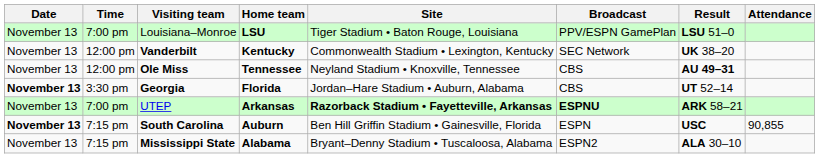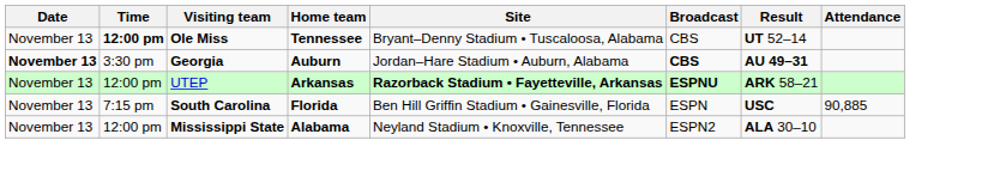- row: November 13 | 7:00 pm | Louisiana–Monroe | LSU | Tiger Stadium • Baton Rouge, Louisiana | PPV/ESPN GamePlan | LSU 51–0
- row: November 13 | 12:00 pm | Vanderbilt | Kentucky | Commonwealth Stadium • Lexington, Kentucky | SEC Network | UK 38–20
Ole Miss | Time: normal -> bold
Ole Miss | Site: Neyland Stadium • Knoxville, Tennessee -> Bryant–Denny Stadium • Tuscaloosa, Alabama
Ole Miss | Result: AU 49–31 -> UT 52–14
Georgia | Home team: Florida -> Auburn
Georgia | Broadcast: normal -> bold
Georgia | Result: UT 52–14 -> AU 49–31
UTEP | Time: 7:00 pm -> 12:00 pm
South Carolina | Date: bold -> normal
South Carolina | Home team: Auburn -> Florida
South Carolina | Attendance: 90,855 -> 90,885
Mississippi State | Time: 7:15 pm -> 12:00 pm
Mississippi State | Site: Bryant–Denny Stadium • Tuscaloosa, Alabama -> Neyland Stadium • Knoxville, Tennessee
